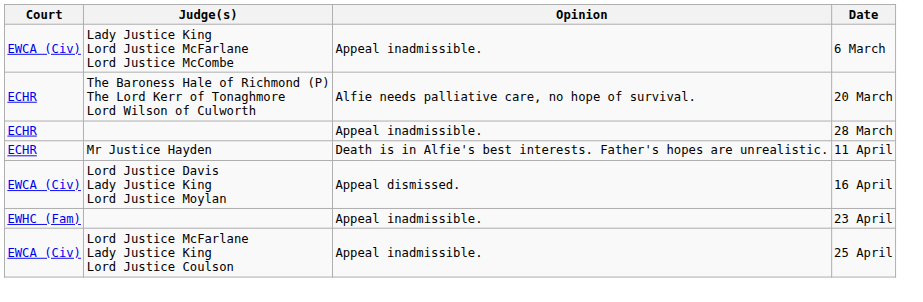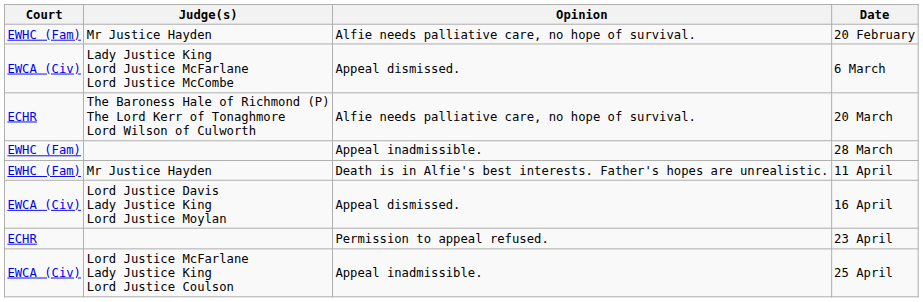+ row: EWHC (Fam) | Mr Justice Hayden | Alfie needs palliative care, no hope of survival. | 20 February
6 March | Opinion: Appeal inadmissible. -> Appeal dismissed.
28 March | Court: ECHR -> EWHC (Fam)
11 April | Court: ECHR -> EWHC (Fam)
23 April | Court: EWHC (Fam) -> ECHR
23 April | Opinion: Appeal inadmissible. -> Permission to appeal refused.
